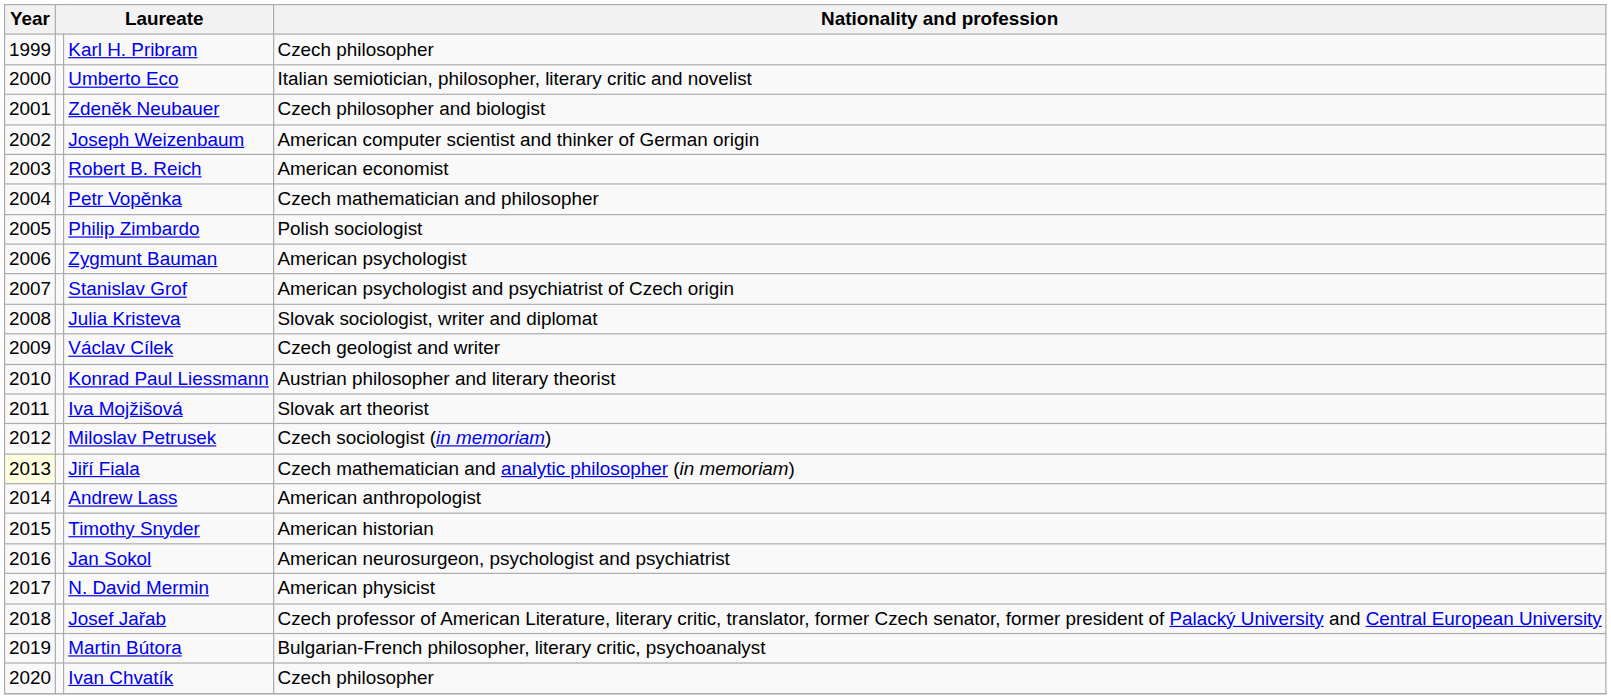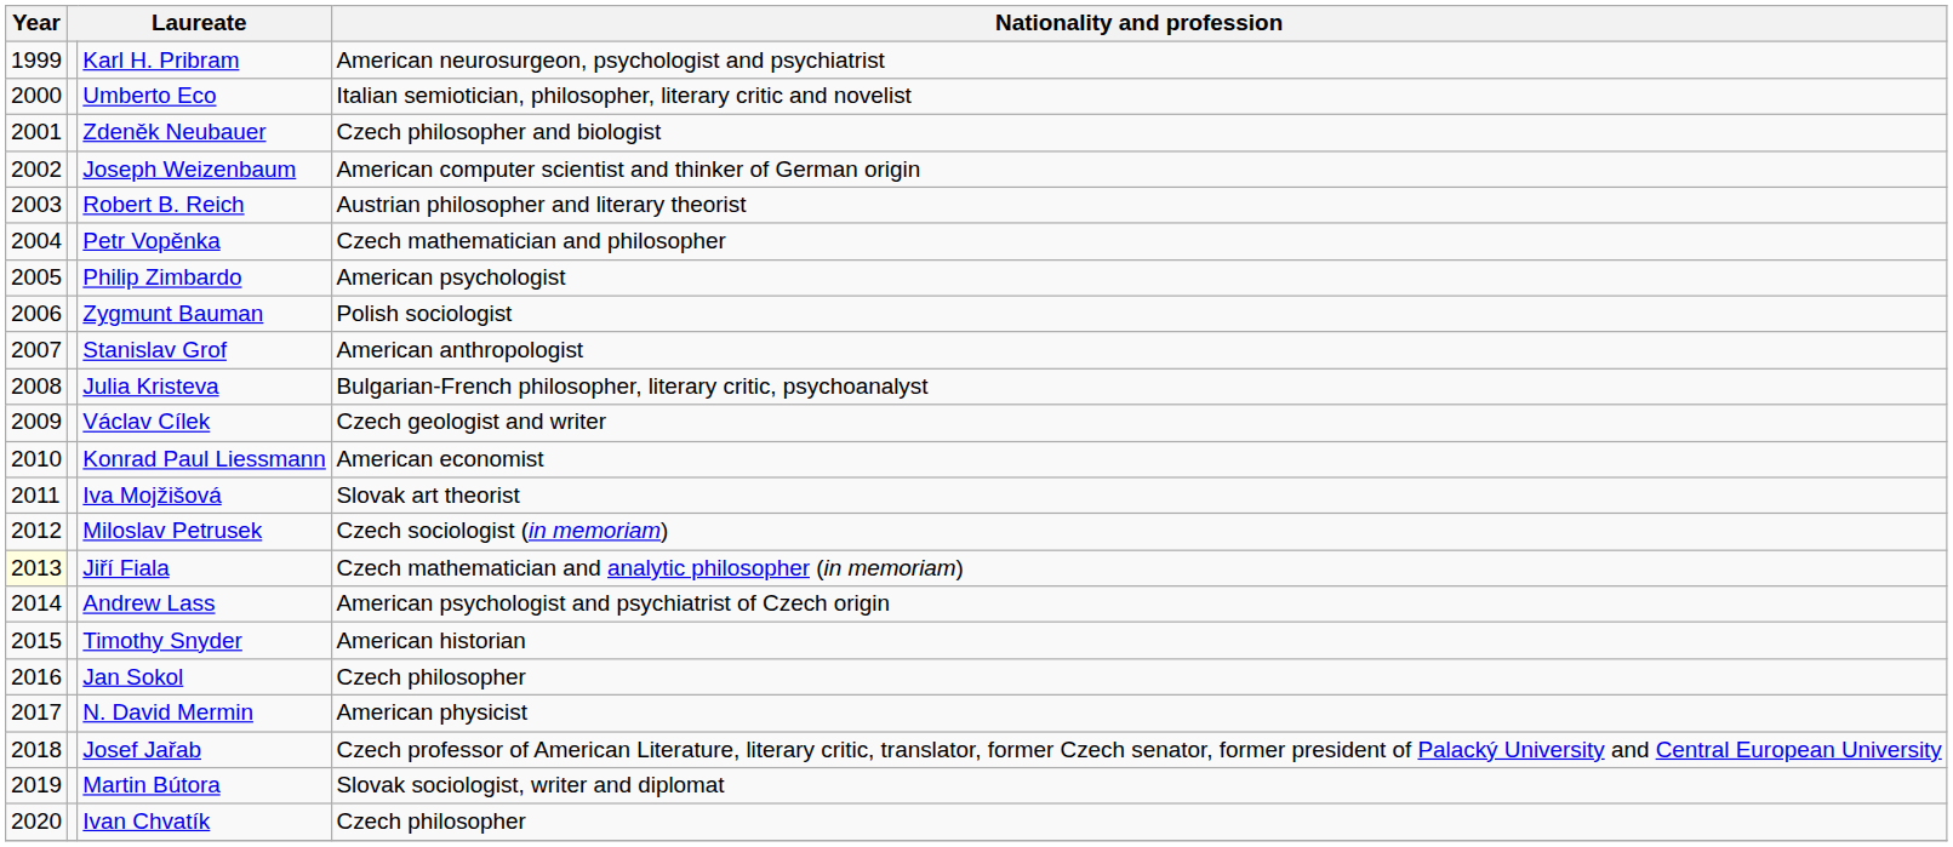Karl H. Pribram | Nationality and profession: Czech philosopher -> American neurosurgeon, psychologist and psychiatrist
Robert B. Reich | Nationality and profession: American economist -> Austrian philosopher and literary theorist
Philip Zimbardo | Nationality and profession: Polish sociologist -> American psychologist
Zygmunt Bauman | Nationality and profession: American psychologist -> Polish sociologist
Stanislav Grof | Nationality and profession: American psychologist and psychiatrist of Czech origin -> American anthropologist
Julia Kristeva | Nationality and profession: Slovak sociologist, writer and diplomat -> Bulgarian-French philosopher, literary critic, psychoanalyst
Konrad Paul Liessmann | Nationality and profession: Austrian philosopher and literary theorist -> American economist
Andrew Lass | Nationality and profession: American anthropologist -> American psychologist and psychiatrist of Czech origin
Jan Sokol | Nationality and profession: American neurosurgeon, psychologist and psychiatrist -> Czech philosopher
Martin Bútora | Nationality and profession: Bulgarian-French philosopher, literary critic, psychoanalyst -> Slovak sociologist, writer and diplomat
